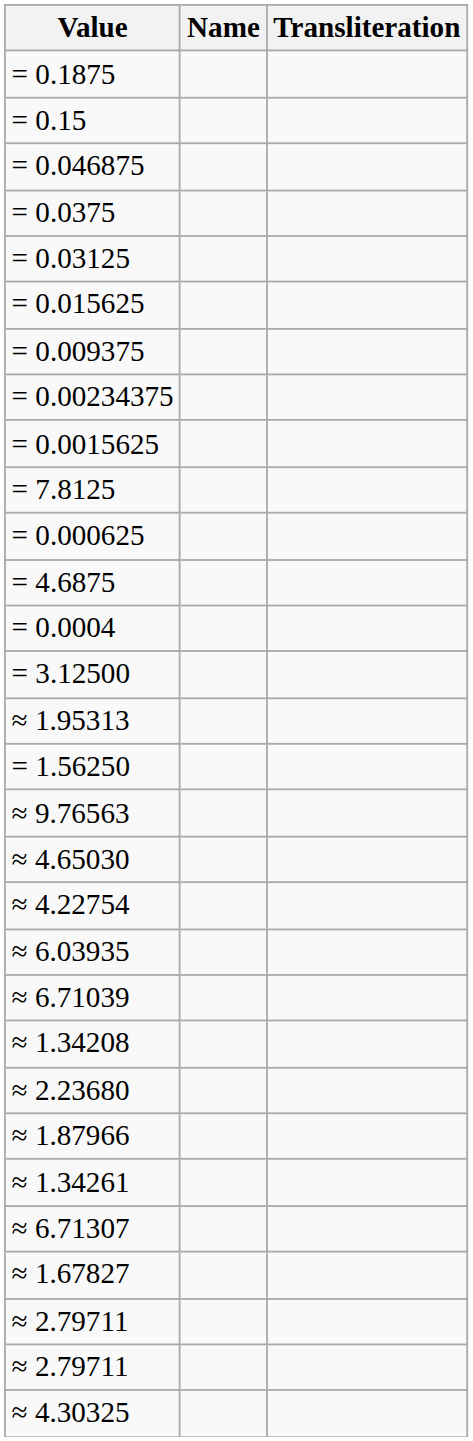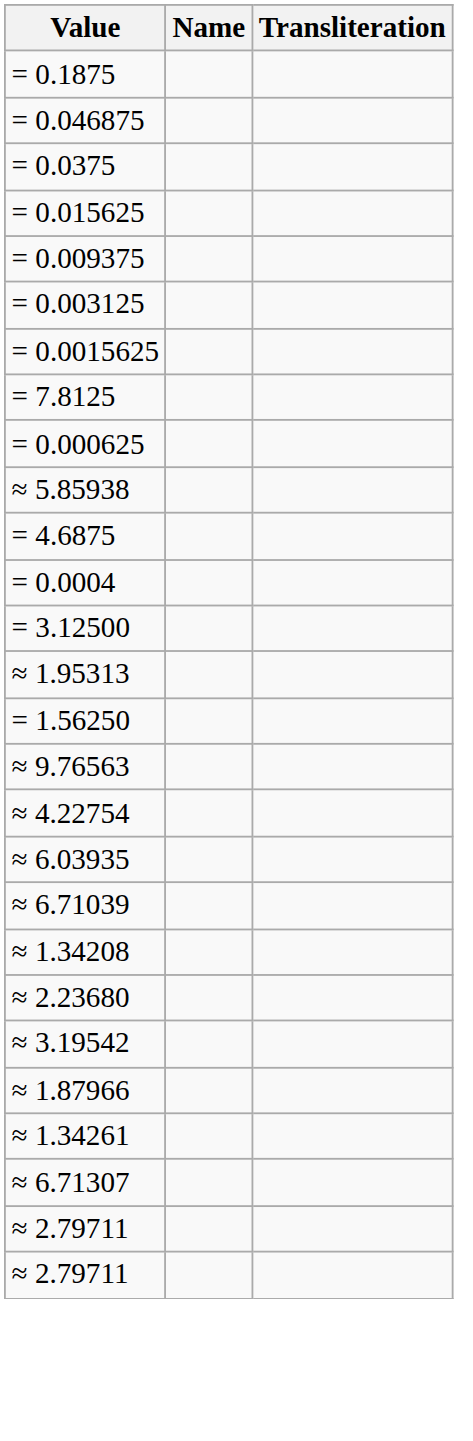- row: = 0.15
- row: = 0.03125
+ row: = 0.003125
- row: = 0.00234375
+ row: ≈ 5.85938
- row: ≈ 4.65030
+ row: ≈ 3.19542
- row: ≈ 1.67827
- row: ≈ 4.30325
